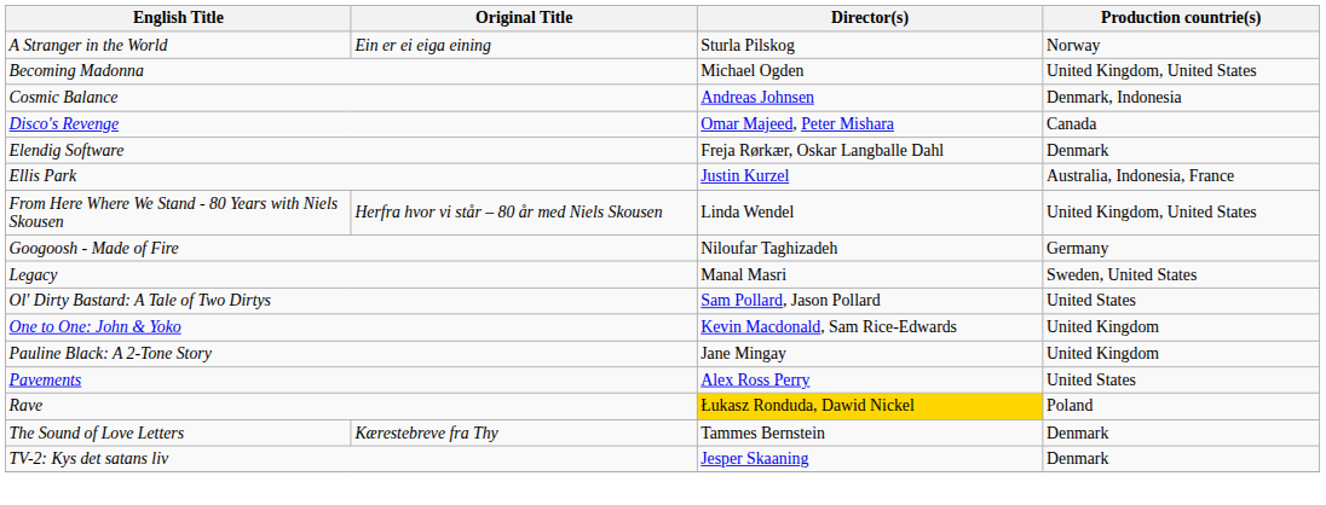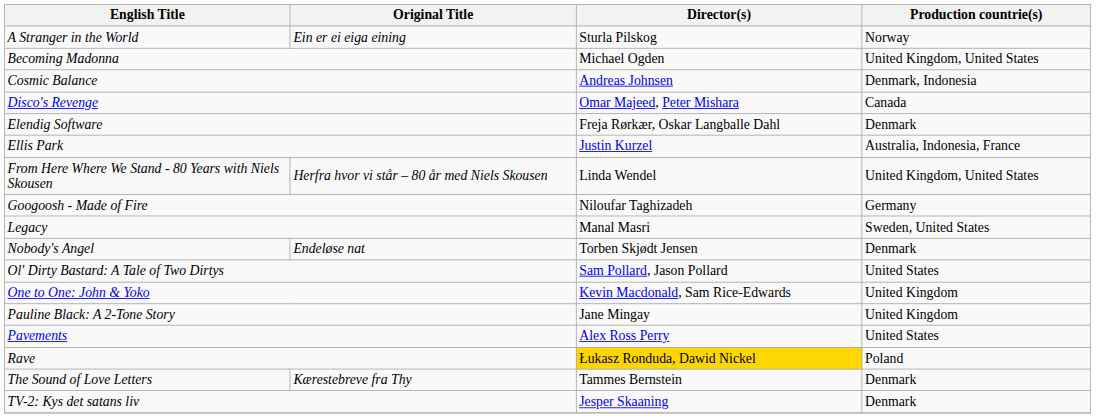+ row: Nobody's Angel | Endeløse nat | Torben Skjødt Jensen | Denmark
